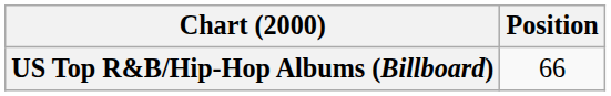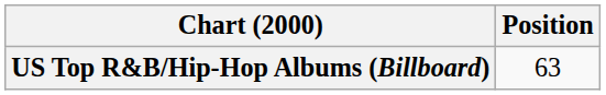US Top R&B/Hip-Hop Albums (Billboard) | Position: 66 -> 63
